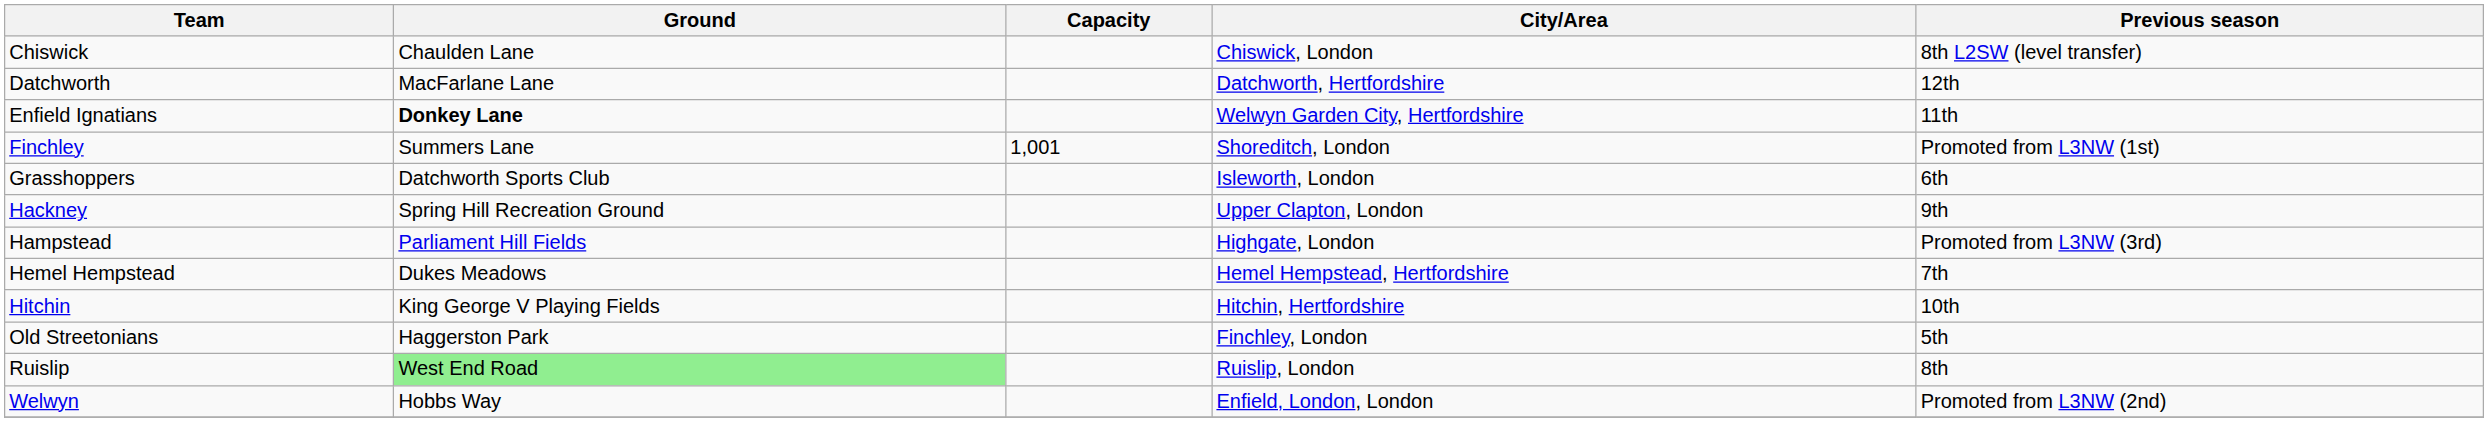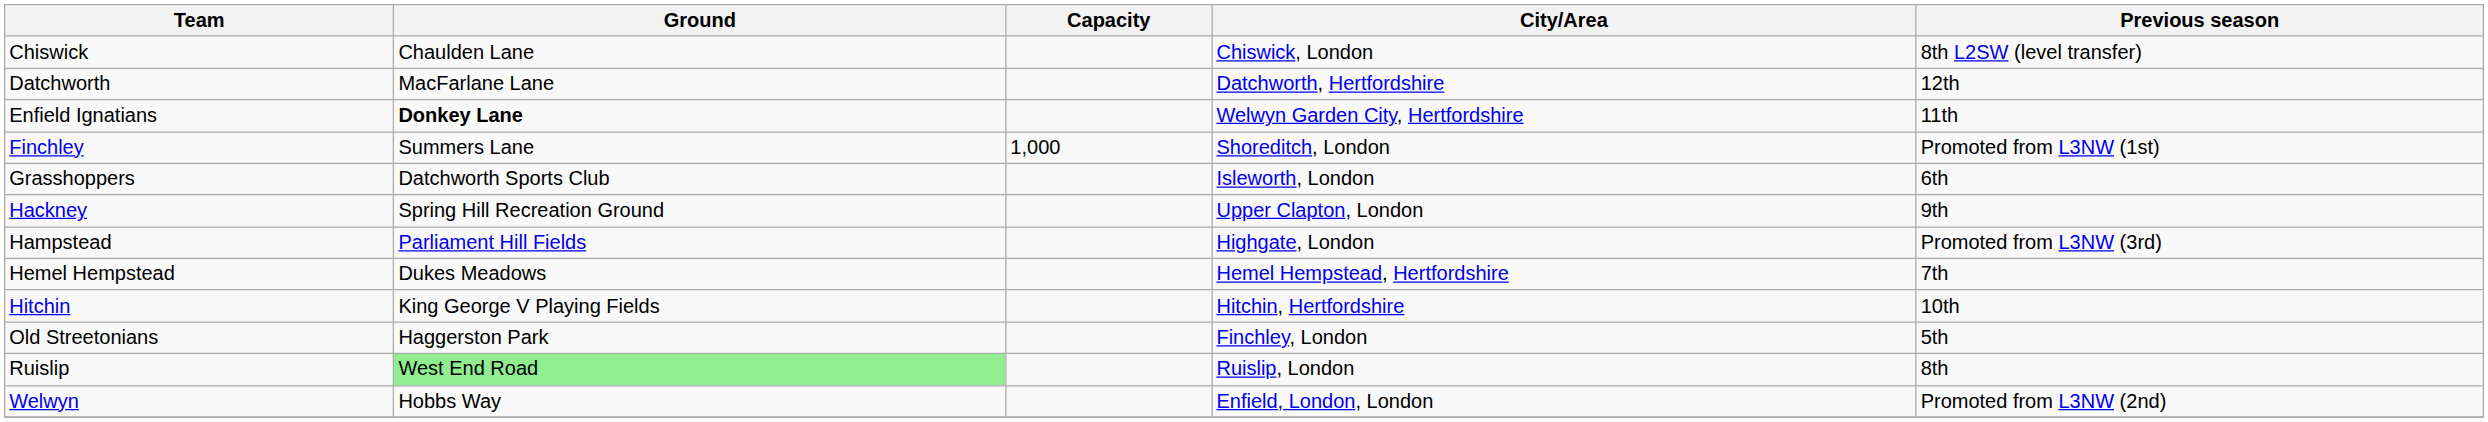Finchley | Capacity: 1,001 -> 1,000
